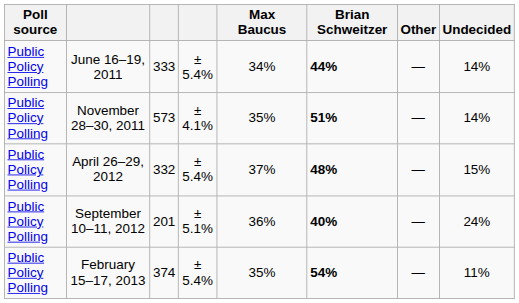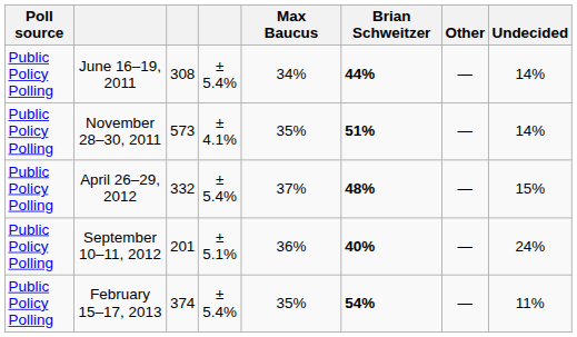June 16–19, 2011 | column 3: 333 -> 308
